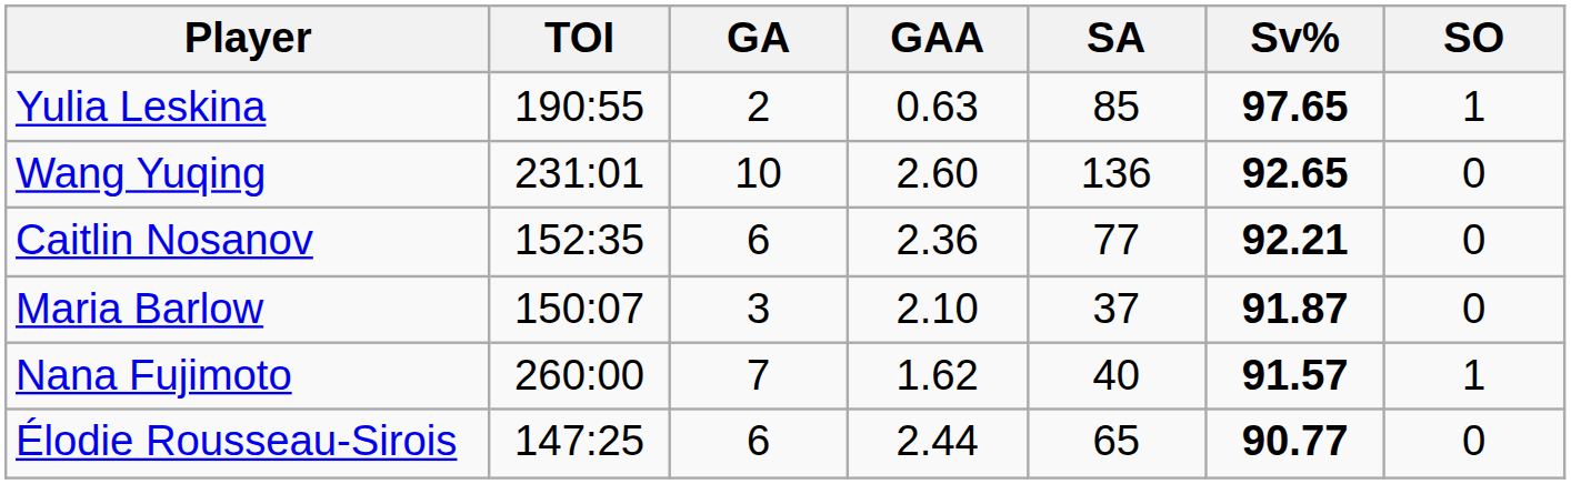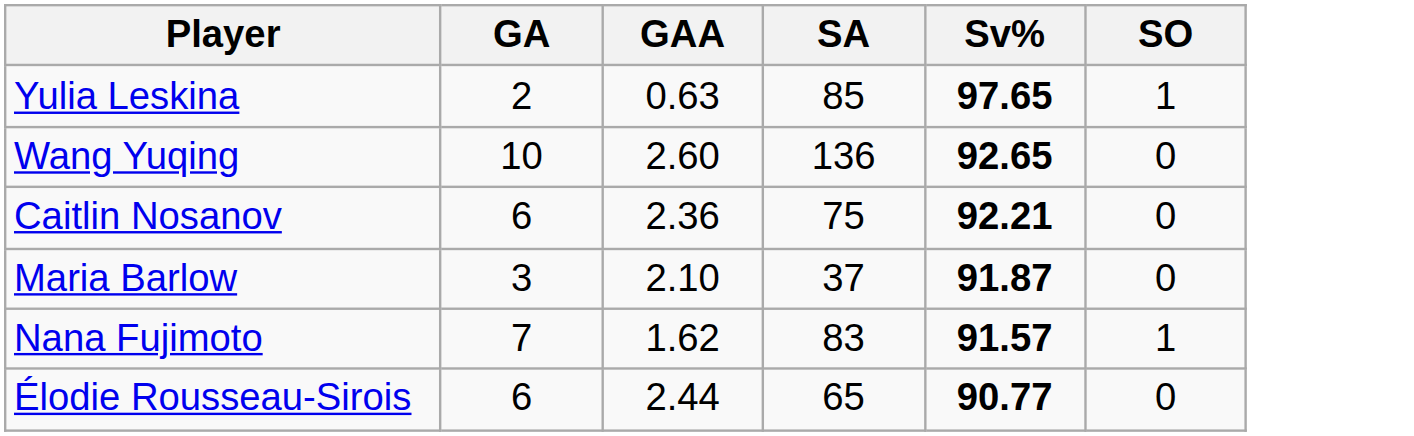- column: TOI | 190:55 | 231:01 | 152:35 | 150:07 | 260:00 | 147:25
Caitlin Nosanov | SA: 77 -> 75
Nana Fujimoto | SA: 40 -> 83
